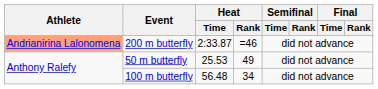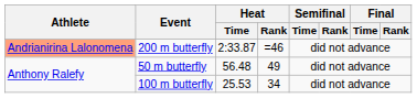50 m butterfly | Heat / Time: 25.53 -> 56.48
100 m butterfly | Heat / Time: 56.48 -> 25.53
